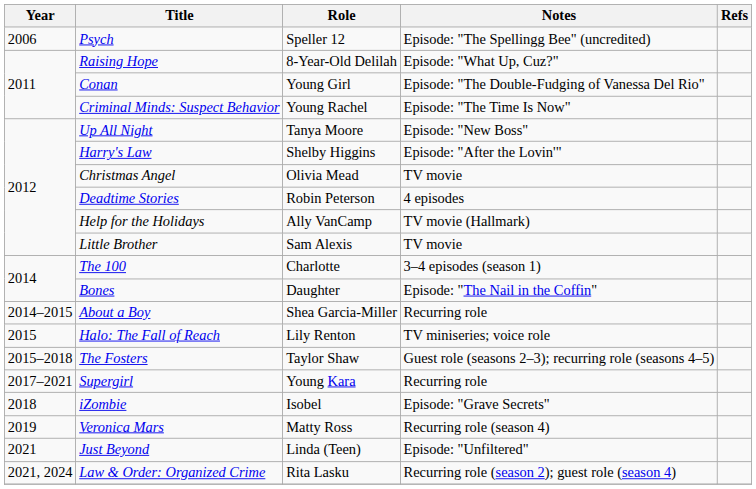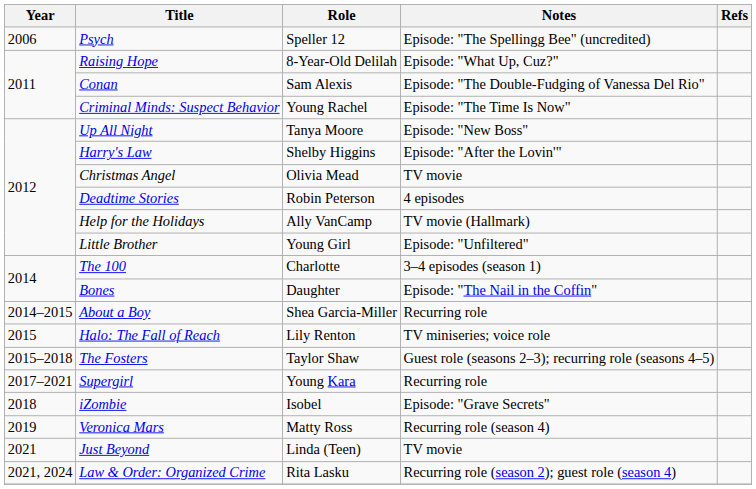Conan | Role: Young Girl -> Sam Alexis
Little Brother | Role: Sam Alexis -> Young Girl
Little Brother | Notes: TV movie -> Episode: "Unfiltered"
Just Beyond | Notes: Episode: "Unfiltered" -> TV movie
